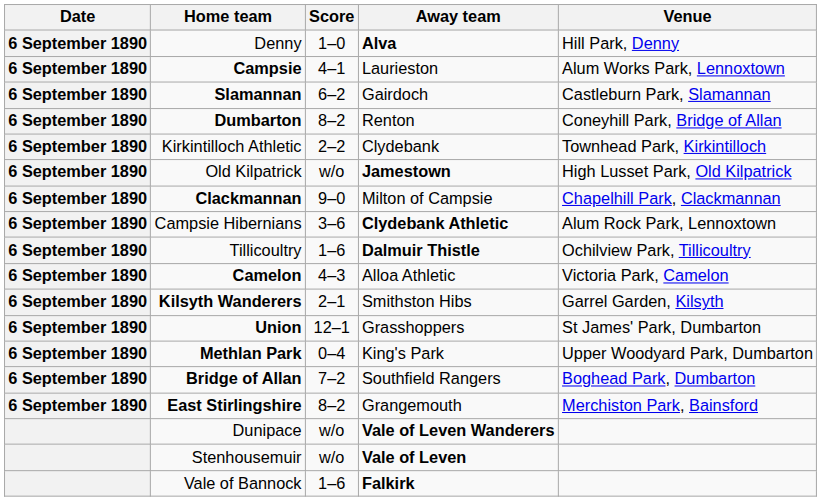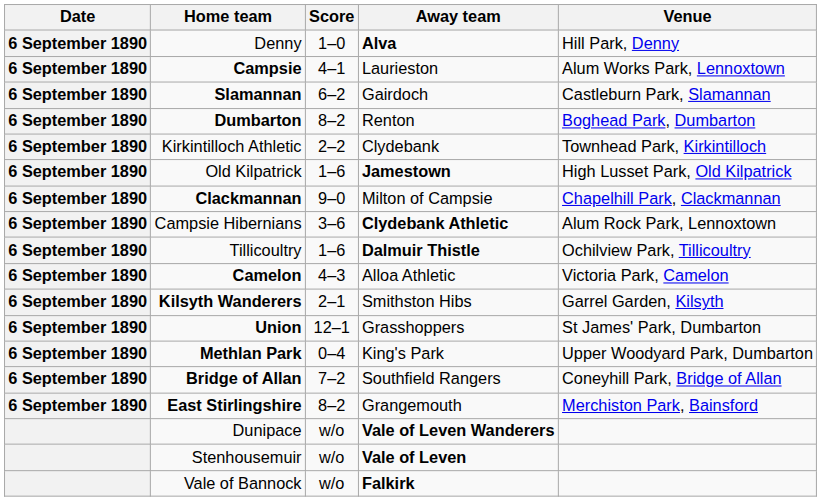Dumbarton | Venue: Coneyhill Park, Bridge of Allan -> Boghead Park, Dumbarton
Old Kilpatrick | Score: w/o -> 1–6
Bridge of Allan | Venue: Boghead Park, Dumbarton -> Coneyhill Park, Bridge of Allan
Vale of Bannock | Score: 1–6 -> w/o
